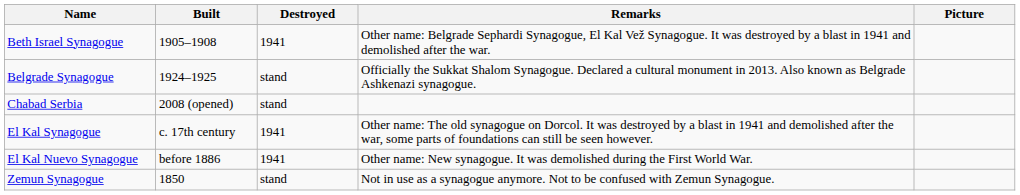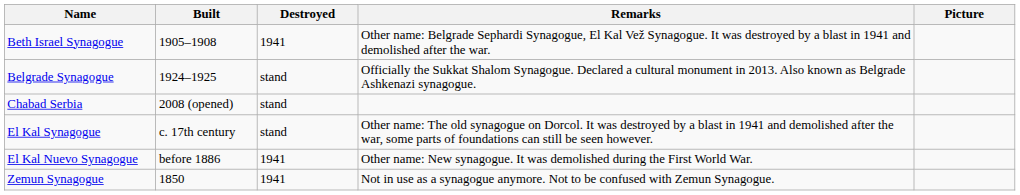El Kal Synagogue | Destroyed: 1941 -> stand
Zemun Synagogue | Destroyed: stand -> 1941
